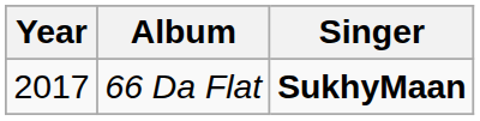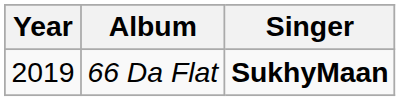66 Da Flat | Year: 2017 -> 2019
